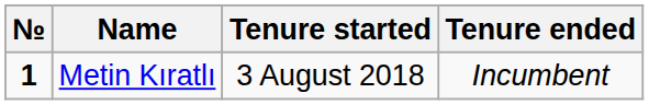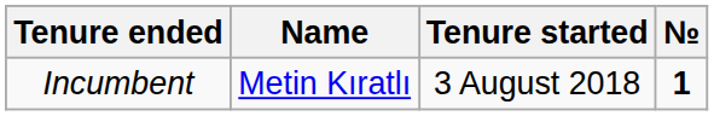columns swapped: № <-> Tenure ended
